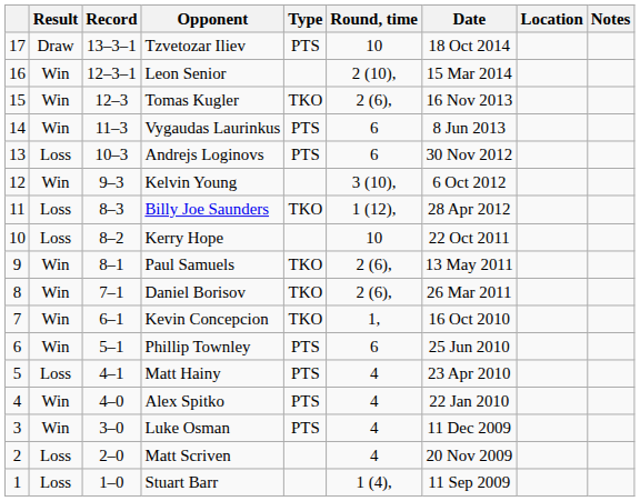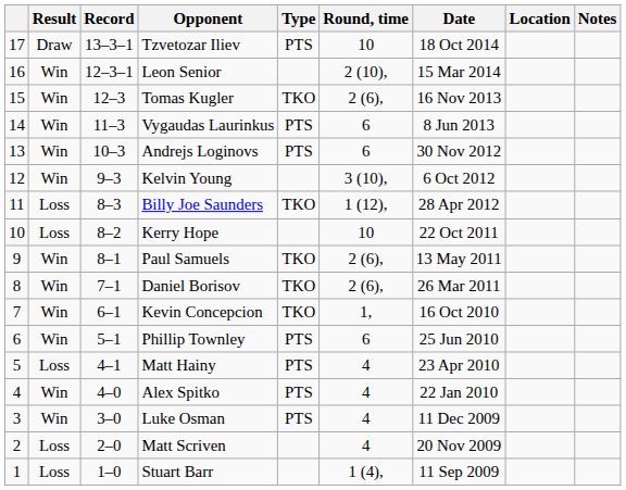Andrejs Loginovs | Result: Loss -> Win
